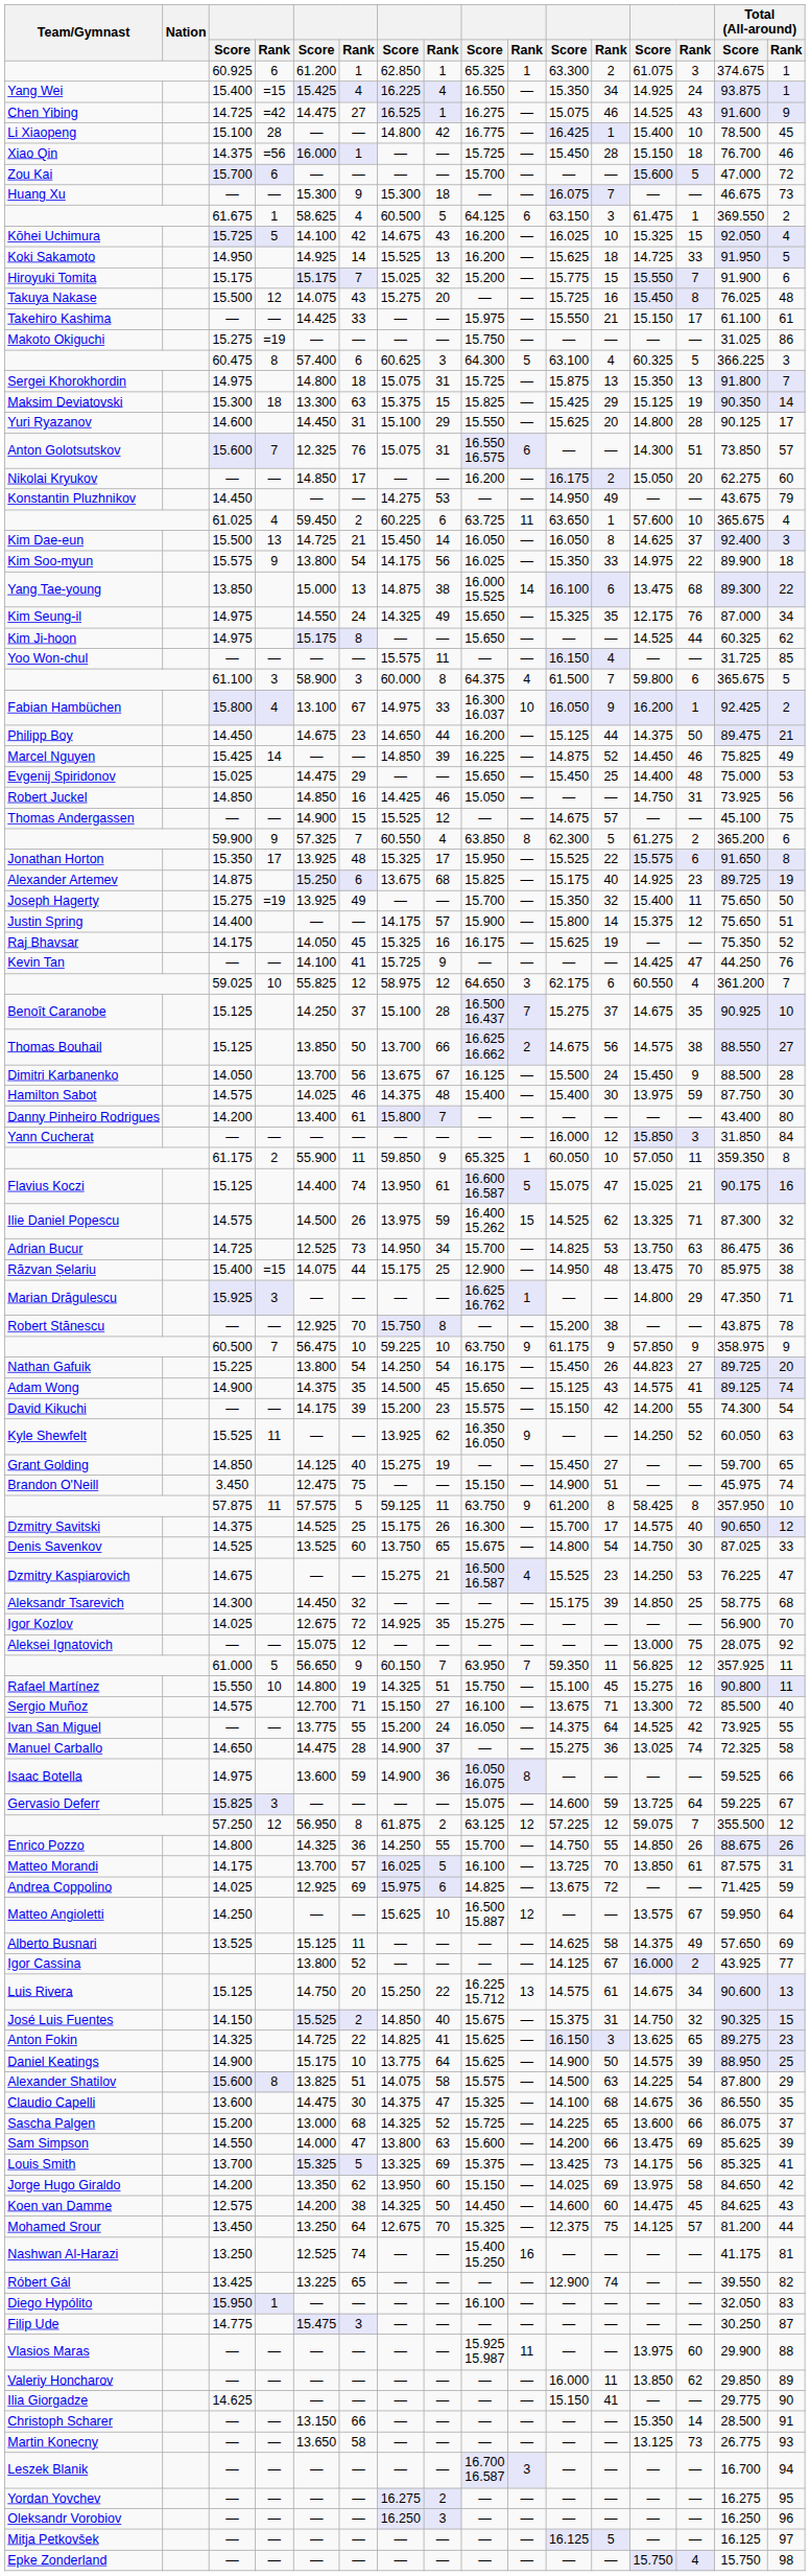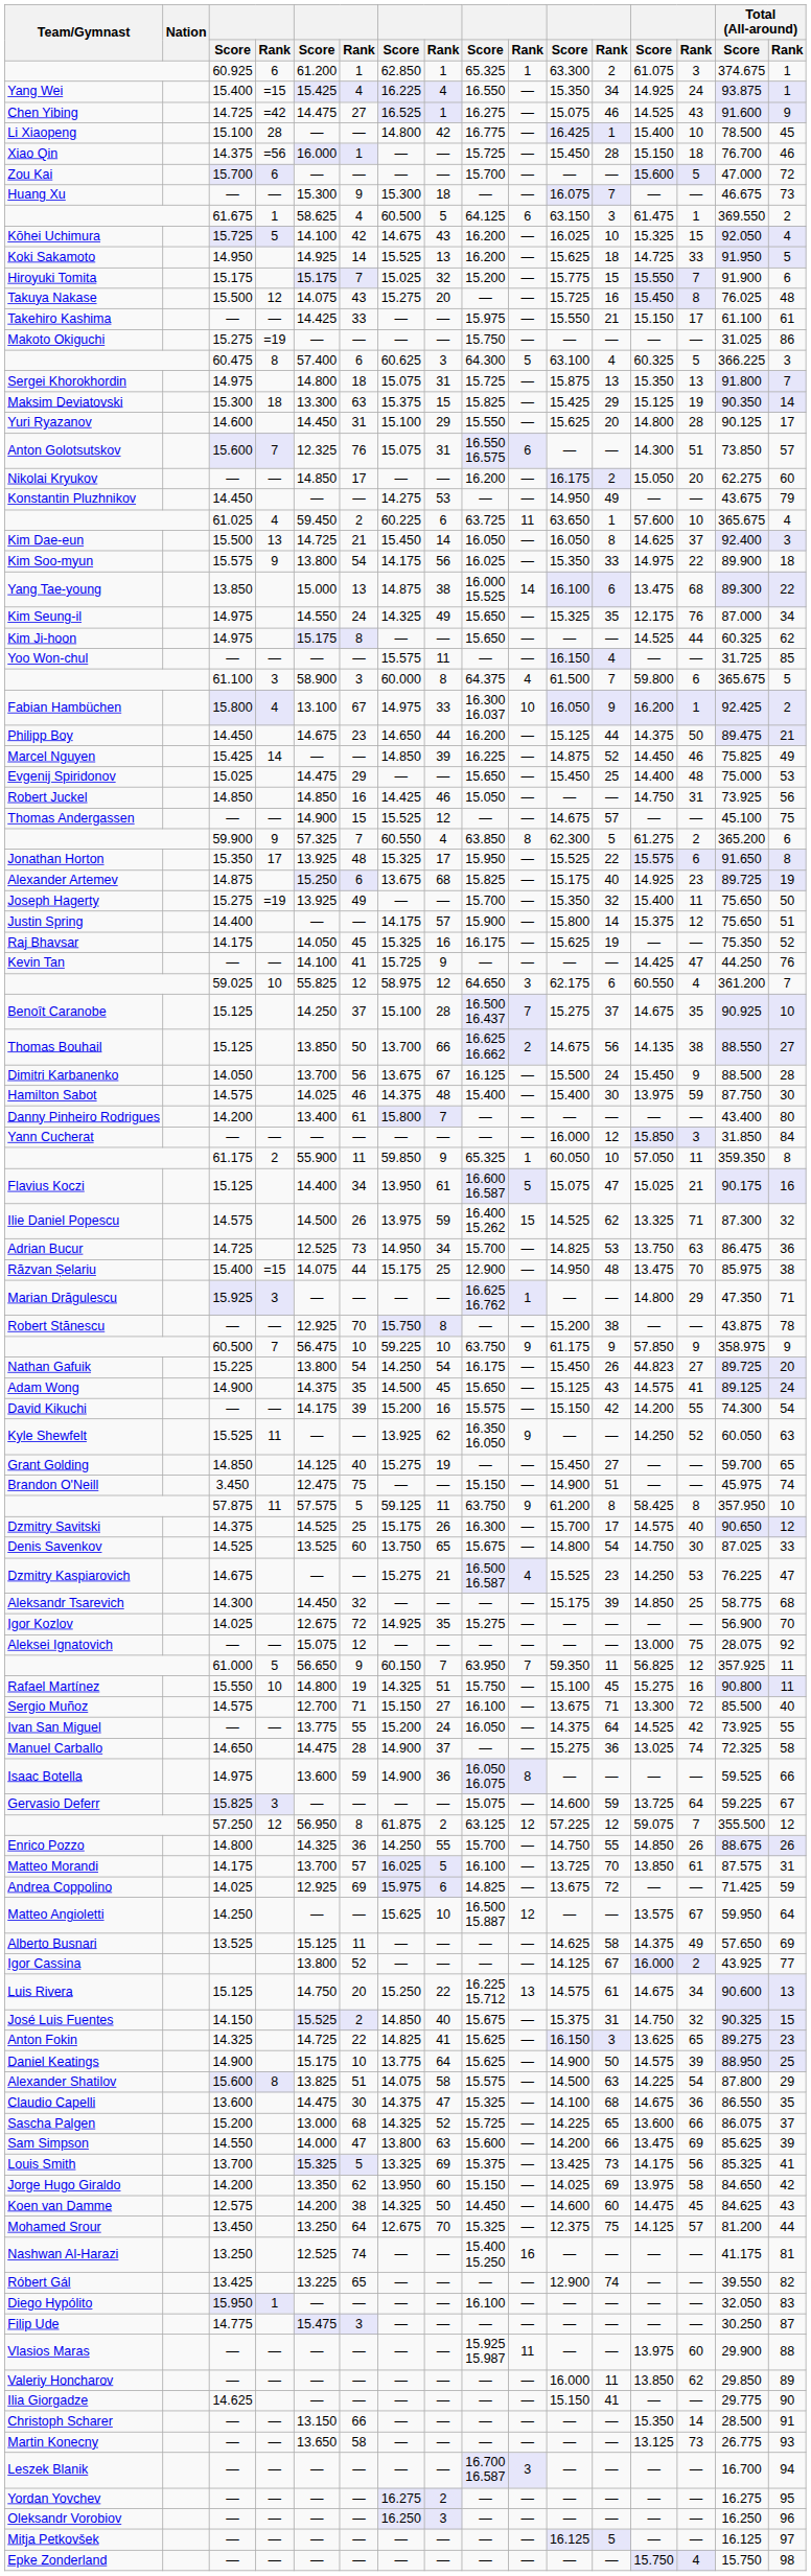Thomas Bouhail | column 13: 14.575 -> 14.135
Flavius Koczi | column 6: 74 -> 34
Adam Wong | Total (All-around) / Rank: 74 -> 24
David Kikuchi | column 8: 23 -> 16
